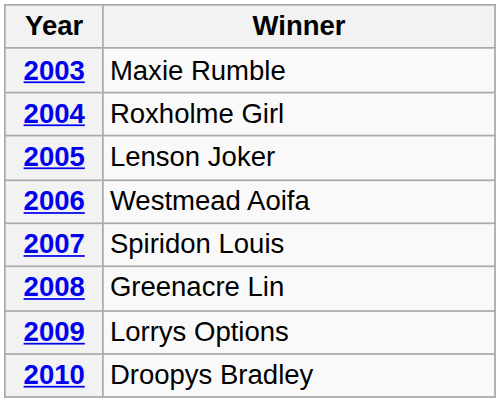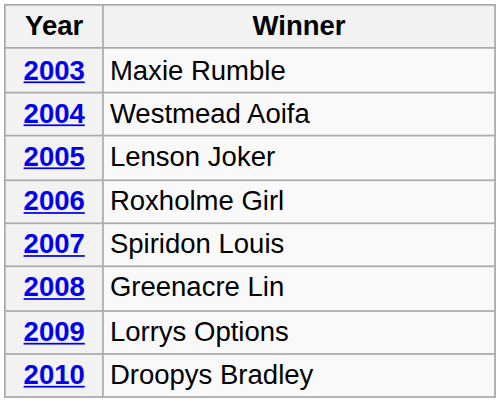2004 | Winner: Roxholme Girl -> Westmead Aoifa
2006 | Winner: Westmead Aoifa -> Roxholme Girl
